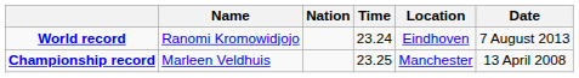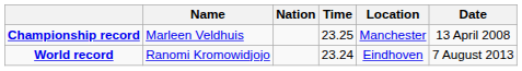rows swapped: World record <-> Championship record
